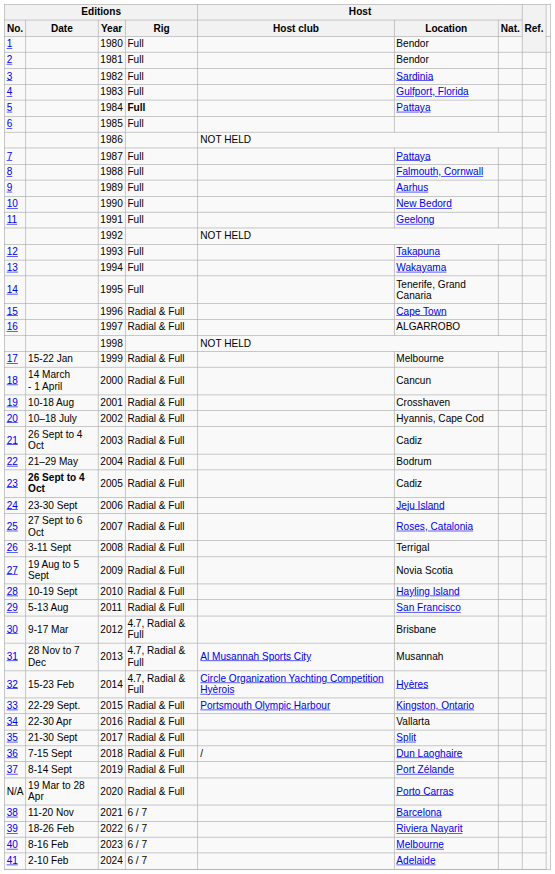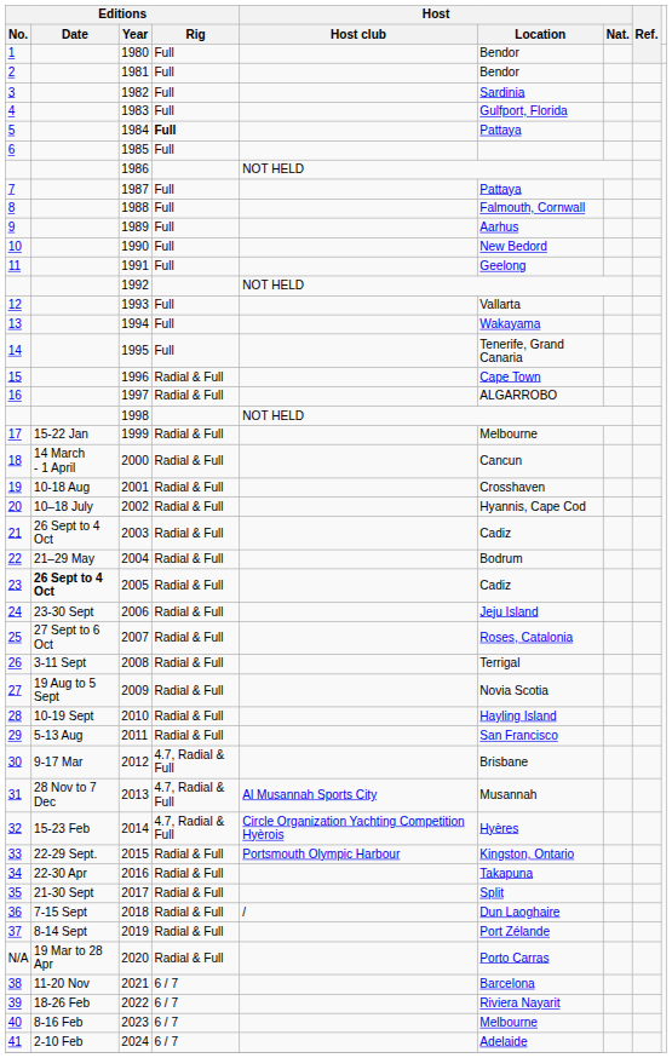1993 | Host / Location: Takapuna -> Vallarta
2016 | Host / Location: Vallarta -> Takapuna
